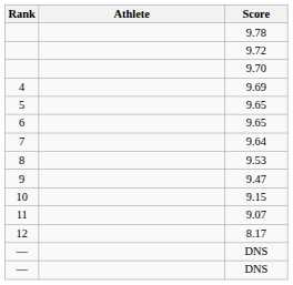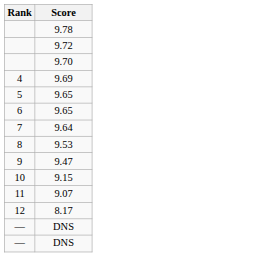- column: Athlete
